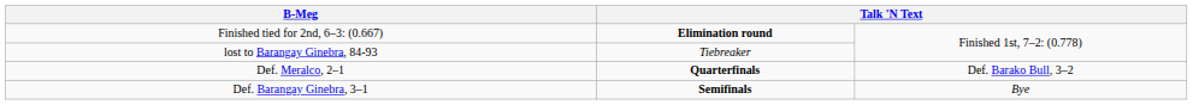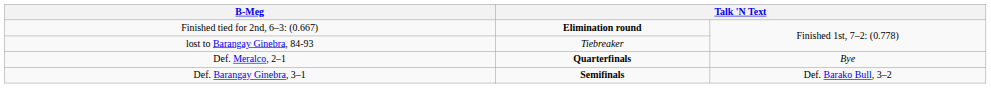Def. Meralco, 2–1 | column 4: Def. Barako Bull, 3–2 -> Bye
Def. Barangay Ginebra, 3–1 | column 4: Bye -> Def. Barako Bull, 3–2
